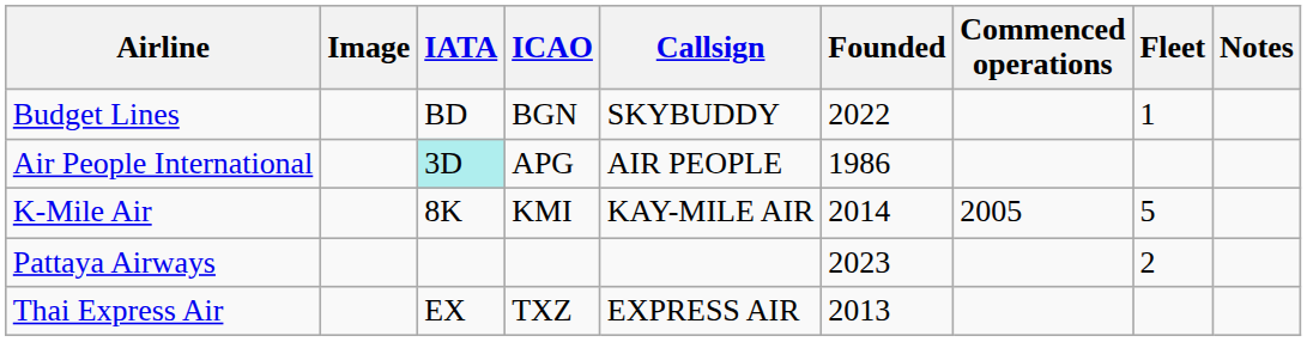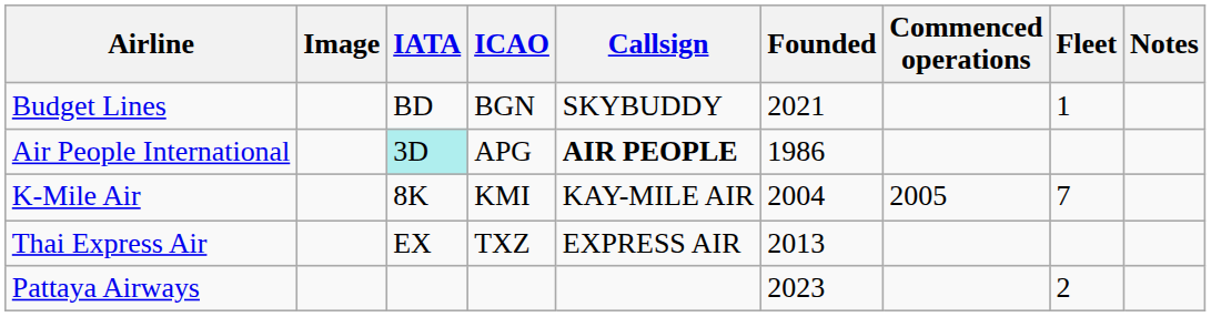Budget Lines | Founded: 2022 -> 2021
Air People International | Callsign: normal -> bold
K-Mile Air | Founded: 2014 -> 2004
K-Mile Air | Fleet: 5 -> 7
rows swapped: Pattaya Airways <-> Thai Express Air
